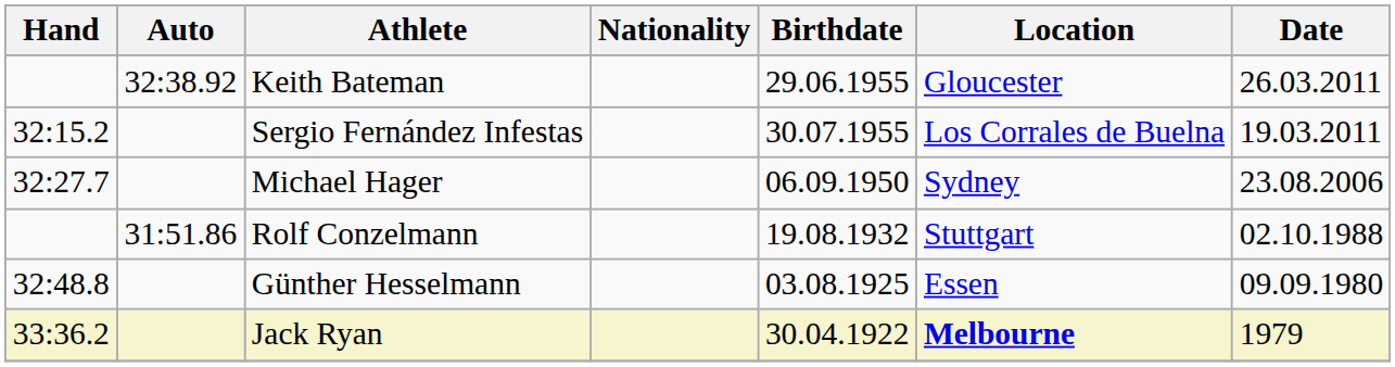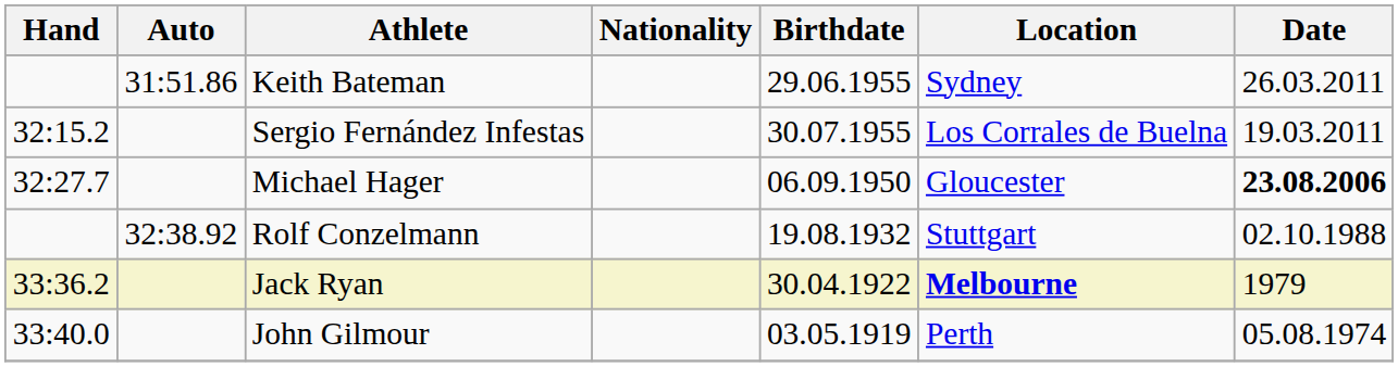Keith Bateman | Auto: 32:38.92 -> 31:51.86
Keith Bateman | Location: Gloucester -> Sydney
Michael Hager | Location: Sydney -> Gloucester
Michael Hager | Date: normal -> bold
Rolf Conzelmann | Auto: 31:51.86 -> 32:38.92
- row: 32:48.8 | Günther Hesselmann | 03.08.1925 | Essen | 09.09.1980
+ row: 33:40.0 | John Gilmour | 03.05.1919 | Perth | 05.08.1974
